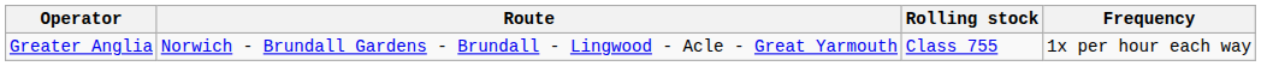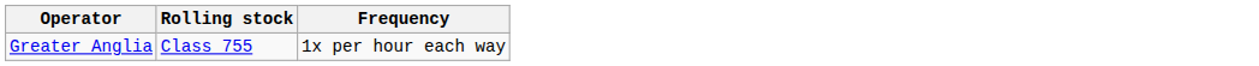- column: Route | Norwich - Brundall Gardens - Brundall - Lingwood - Acle - Great Yarmouth
